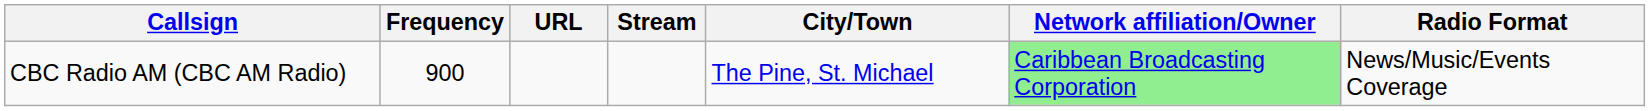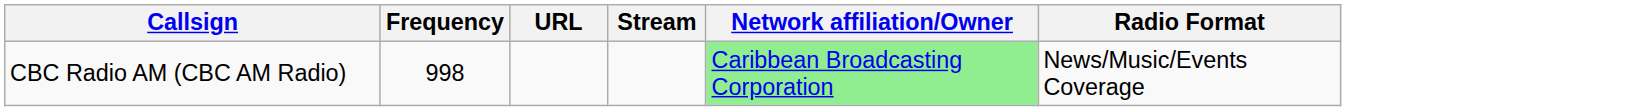- column: City/Town | The Pine, St. Michael
CBC Radio AM (CBC AM Radio) | Frequency: 900 -> 998
